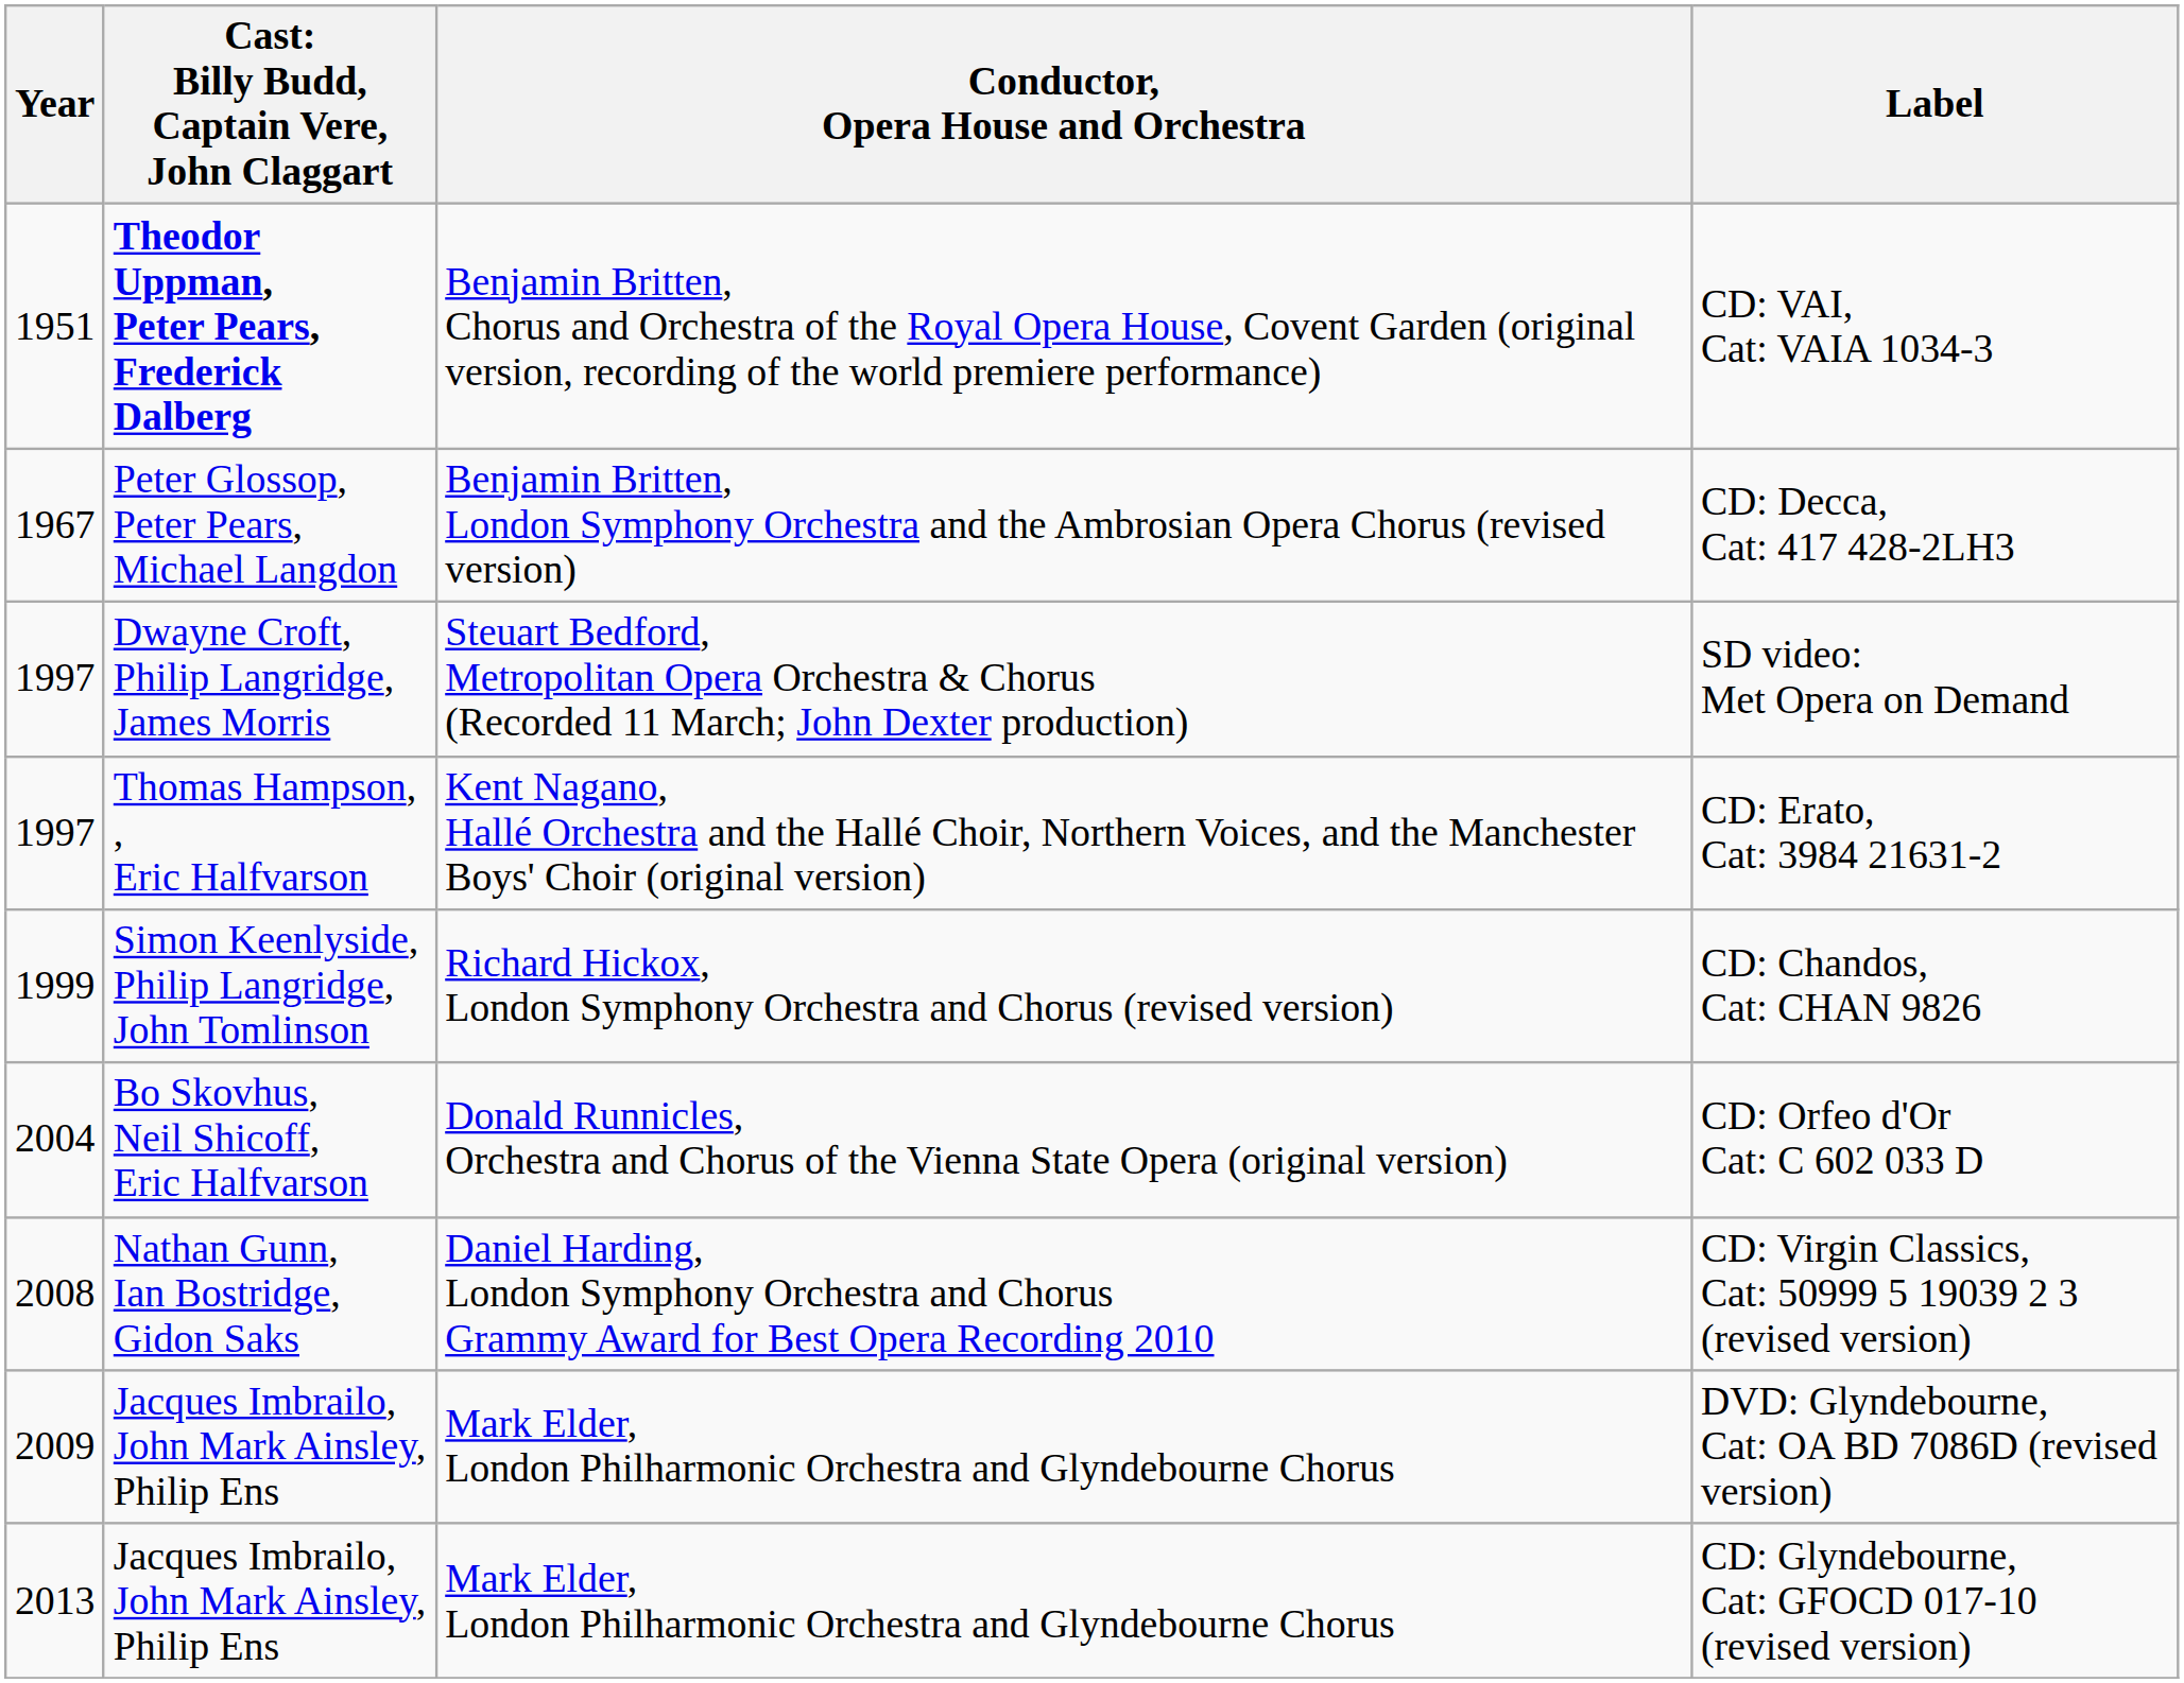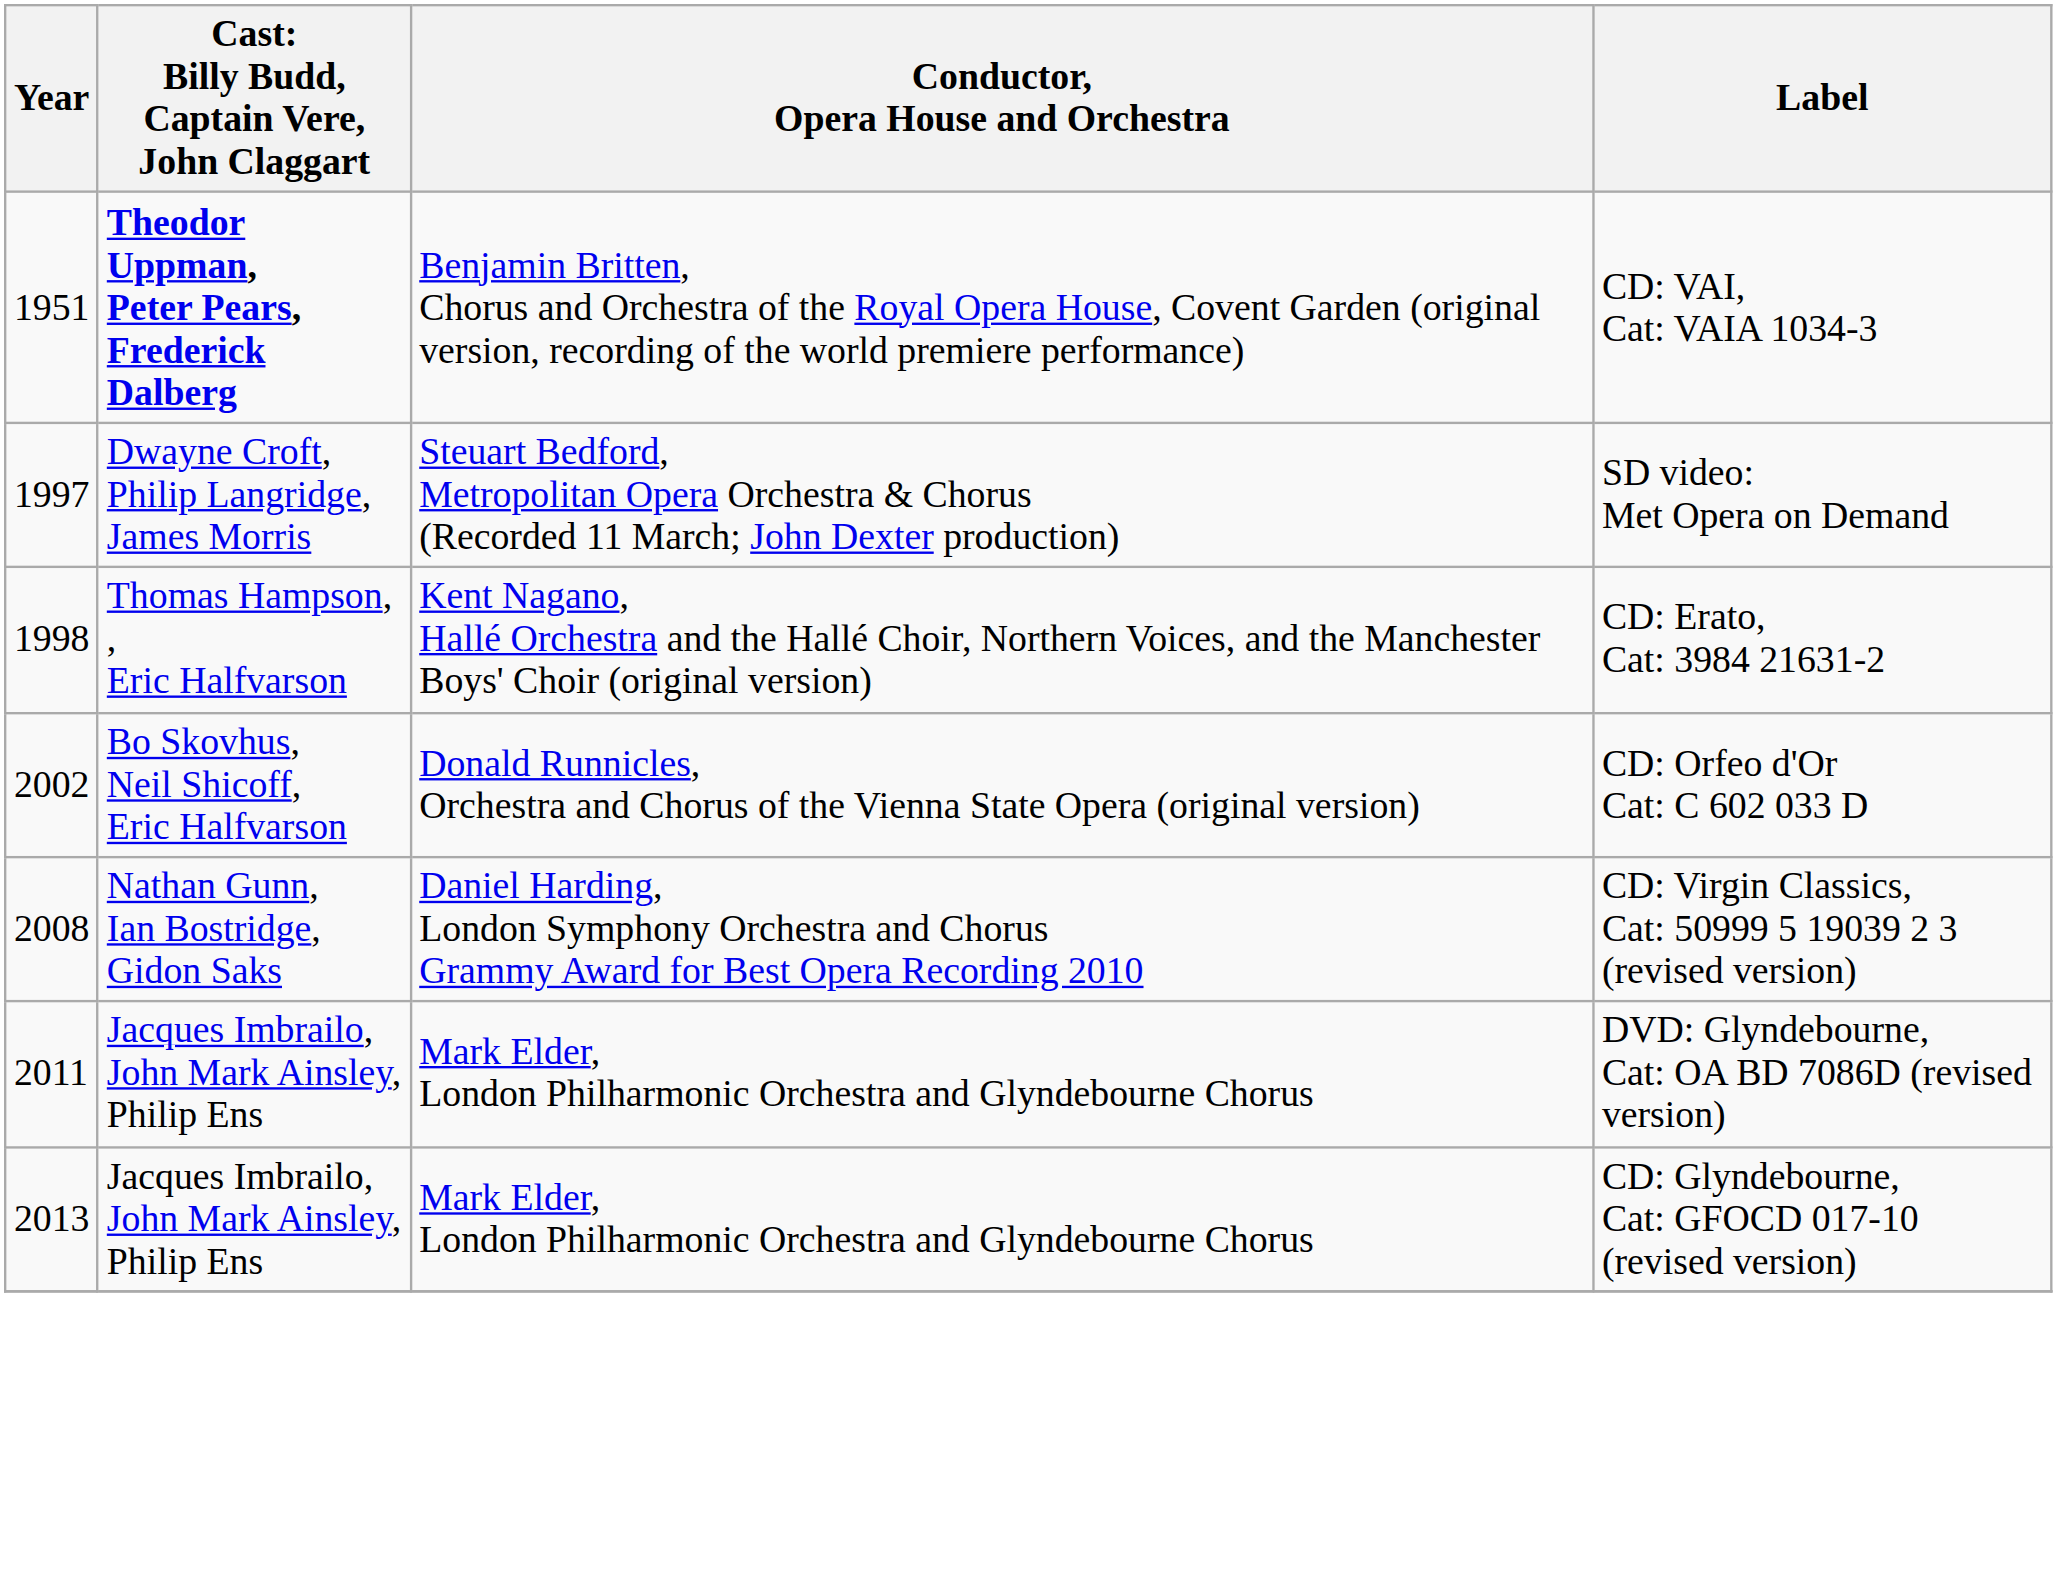- row: 1967 | Peter Glossop, Peter Pears, Michael Langdon | Benjamin Britten, London Symphony Orchestra and the Ambrosian Opera Chorus (revised version) | CD: Decca, Cat: 417 428-2LH3
CD: Erato, Cat: 3984 21631-2 | Year: 1997 -> 1998
- row: 1999 | Simon Keenlyside, Philip Langridge, John Tomlinson | Richard Hickox, London Symphony Orchestra and Chorus (revised version) | CD: Chandos, Cat: CHAN 9826
CD: Orfeo d'Or Cat: C 602 033 D | Year: 2004 -> 2002
DVD: Glyndebourne, Cat: OA BD 7086D (revised version) | Year: 2009 -> 2011
